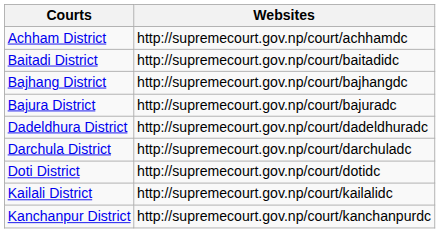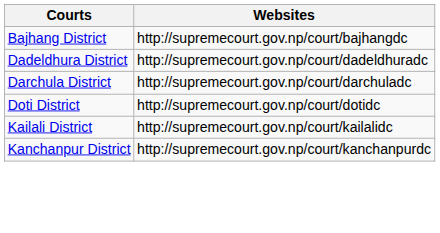- row: Achham District | http://supremecourt.gov.np/court/achhamdc
- row: Baitadi District | http://supremecourt.gov.np/court/baitadidc
- row: Bajura District | http://supremecourt.gov.np/court/bajuradc
